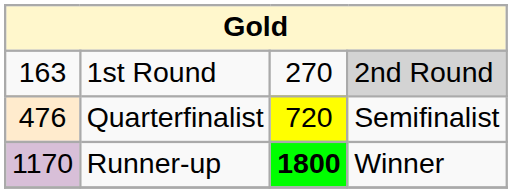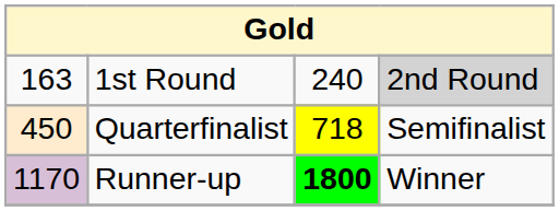1st Round | column 3: 270 -> 240
Quarterfinalist | column 1: 476 -> 450
Quarterfinalist | column 3: 720 -> 718
